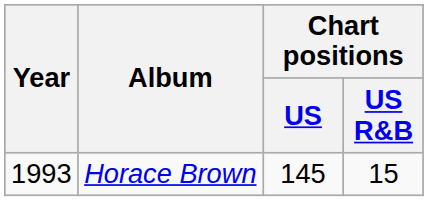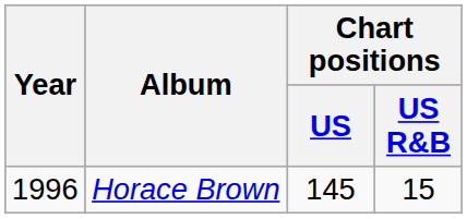Horace Brown | Year: 1993 -> 1996
